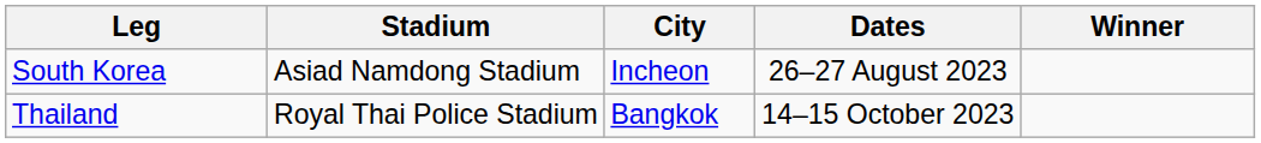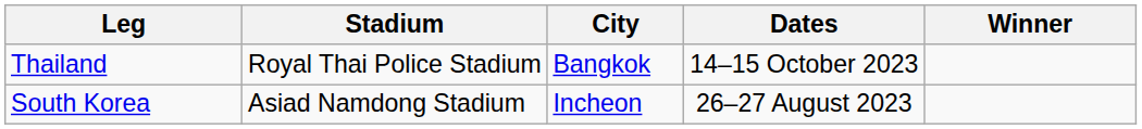rows swapped: South Korea <-> Thailand
